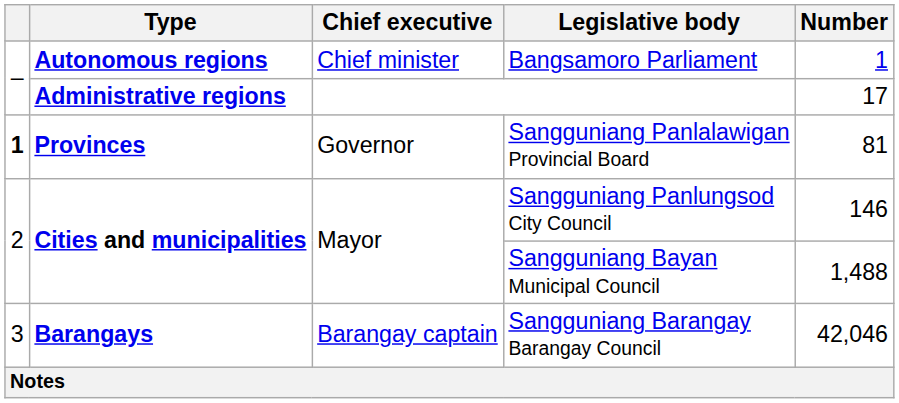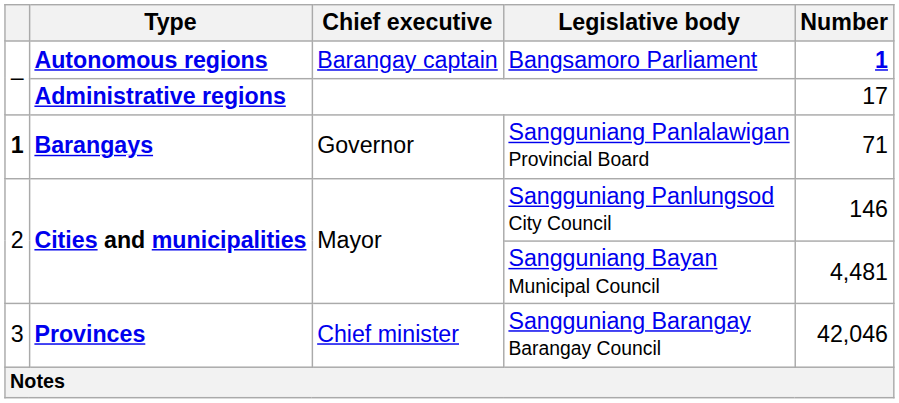Bangsamoro Parliament | Chief executive: Chief minister -> Barangay captain
Bangsamoro Parliament | Number: normal -> bold
Sangguniang Panlalawigan Provincial Board | Type: Provinces -> Barangays
Sangguniang Panlalawigan Provincial Board | Number: 81 -> 71
Sangguniang Bayan Municipal Council | Number: 1,488 -> 4,481
Sangguniang Barangay Barangay Council | Type: Barangays -> Provinces
Sangguniang Barangay Barangay Council | Chief executive: Barangay captain -> Chief minister
